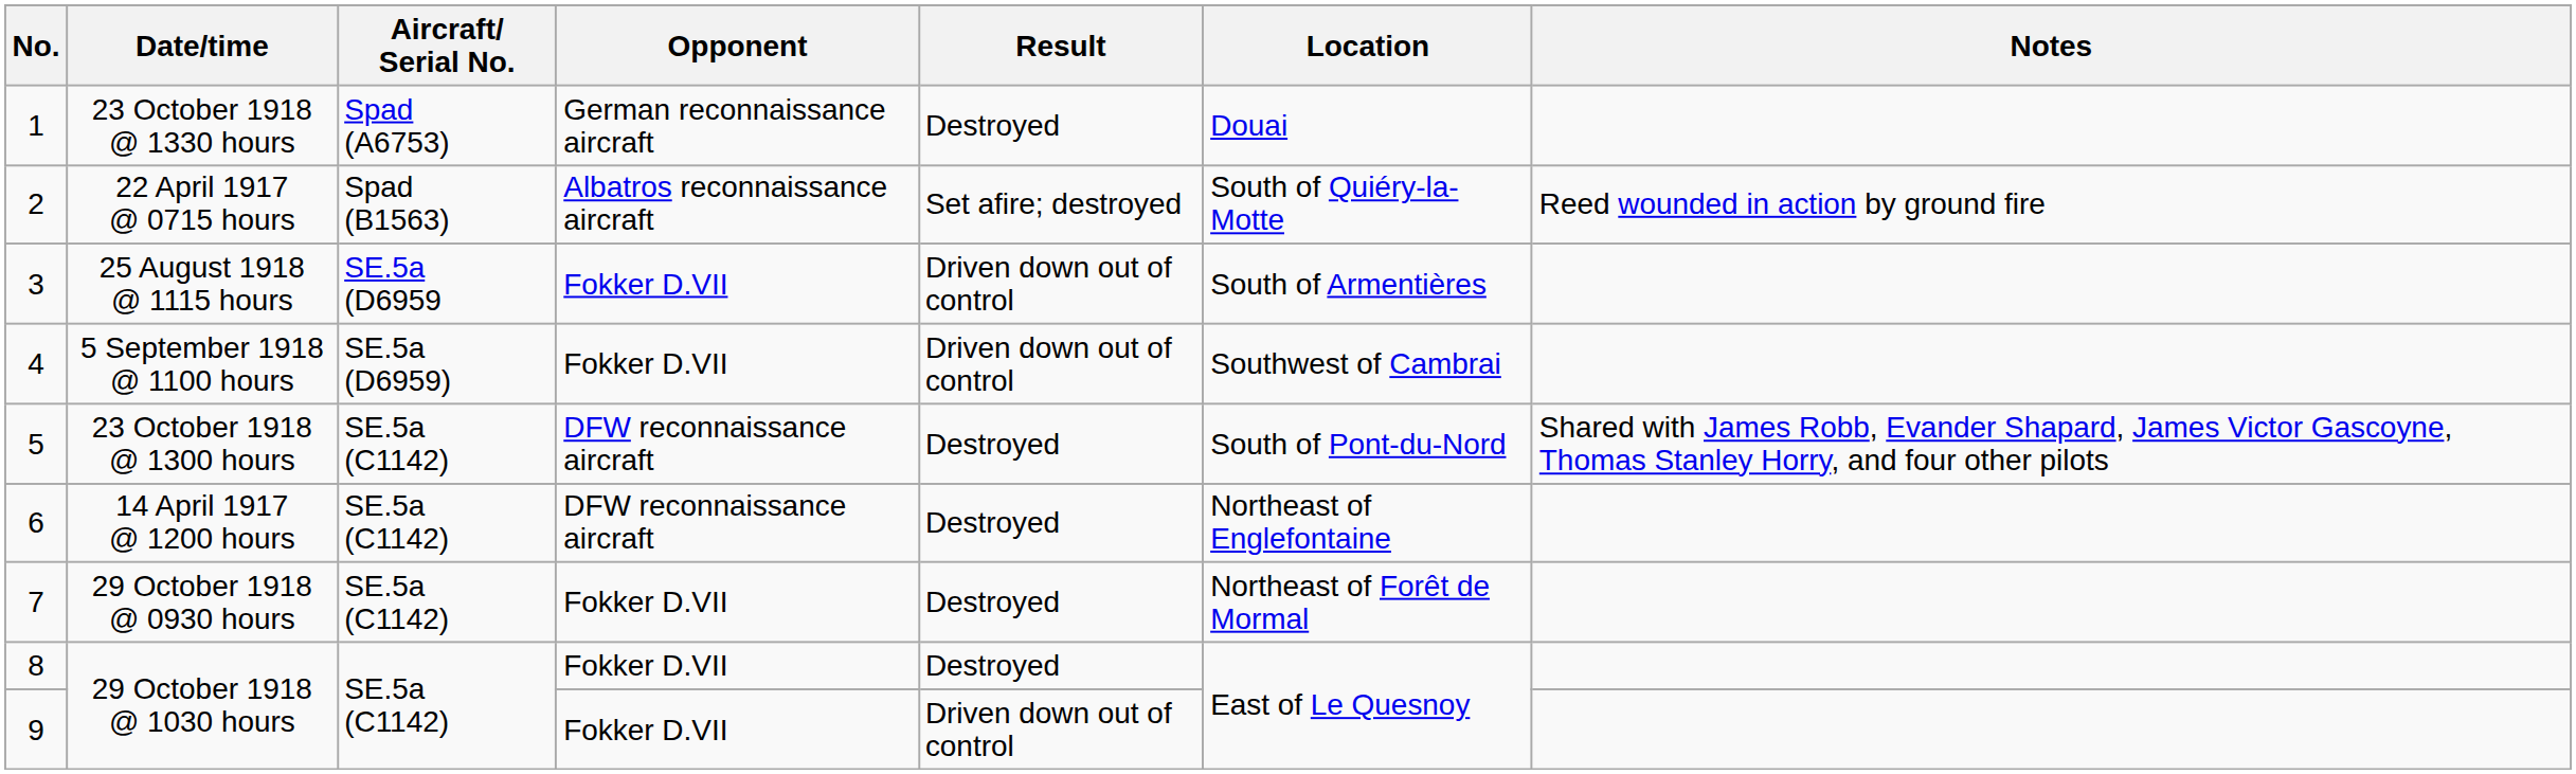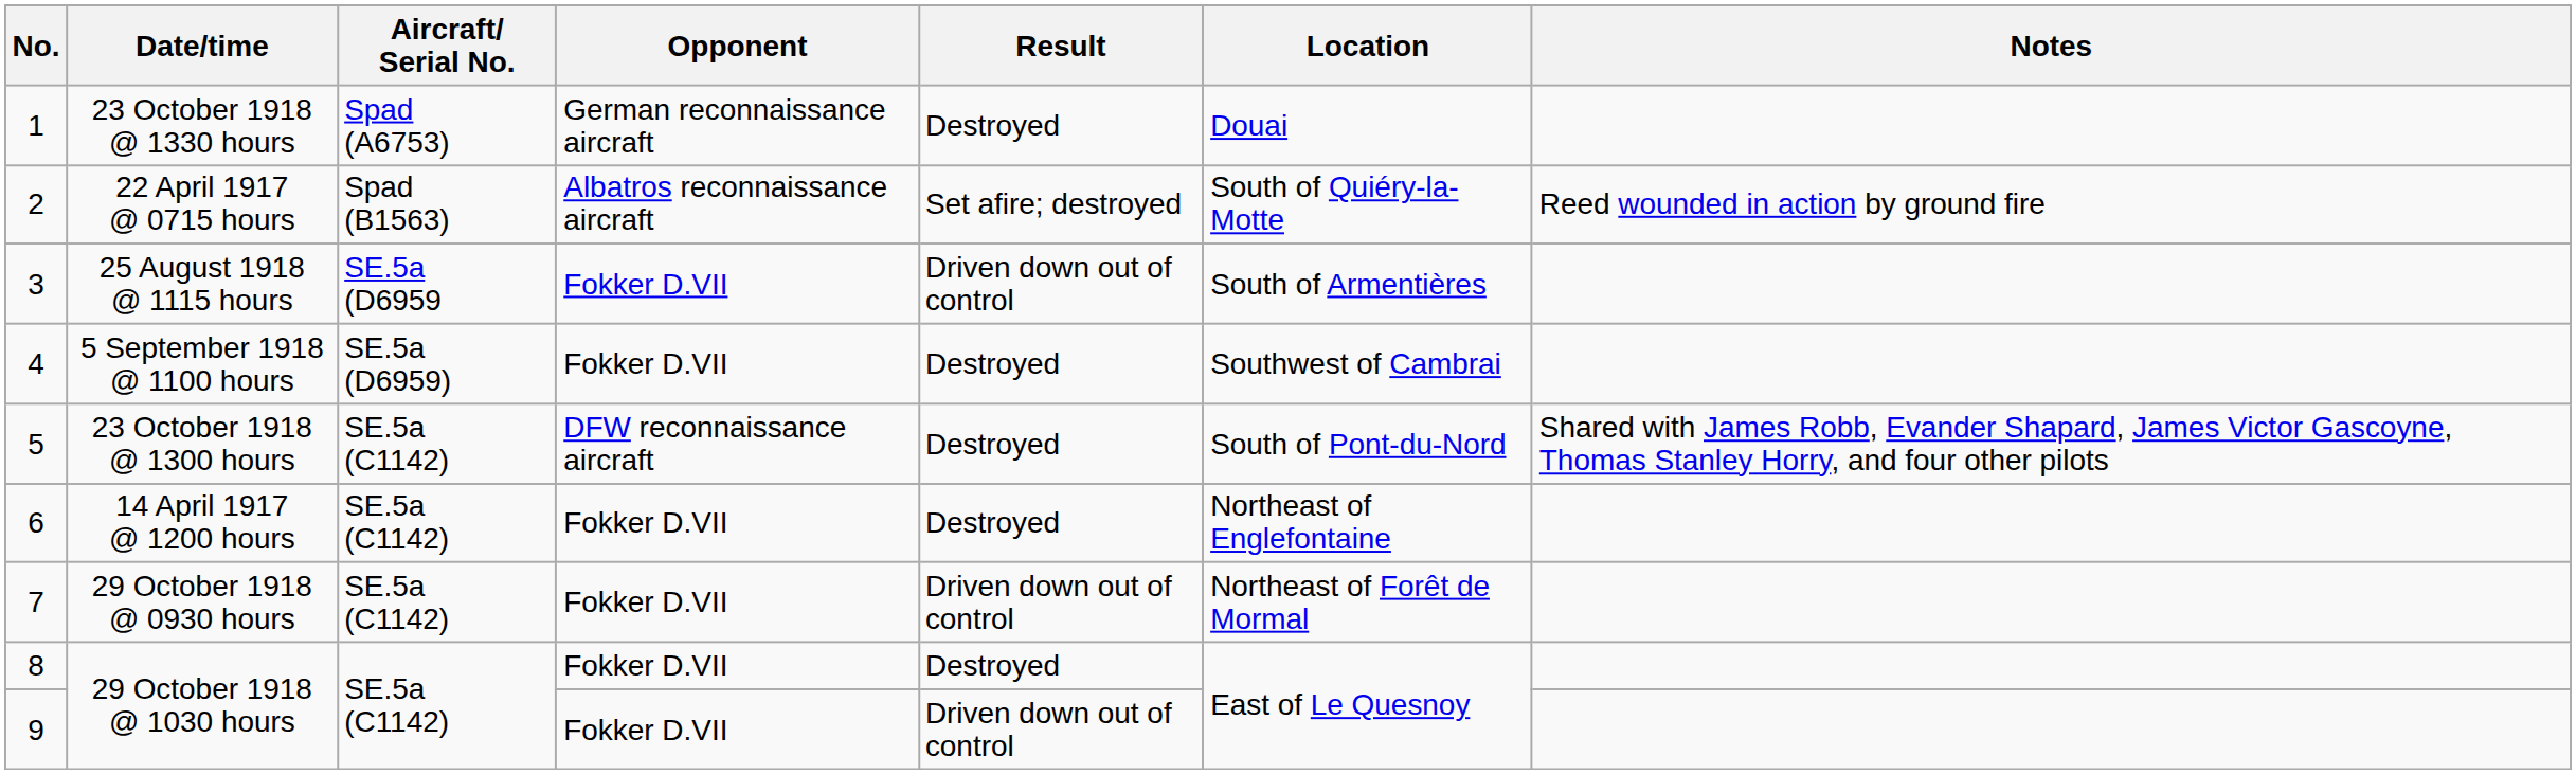4 | Result: Driven down out of control -> Destroyed
6 | Opponent: DFW reconnaissance aircraft -> Fokker D.VII
7 | Result: Destroyed -> Driven down out of control
